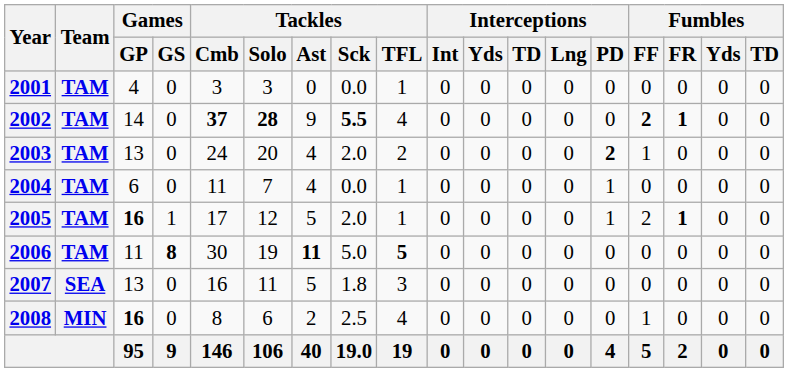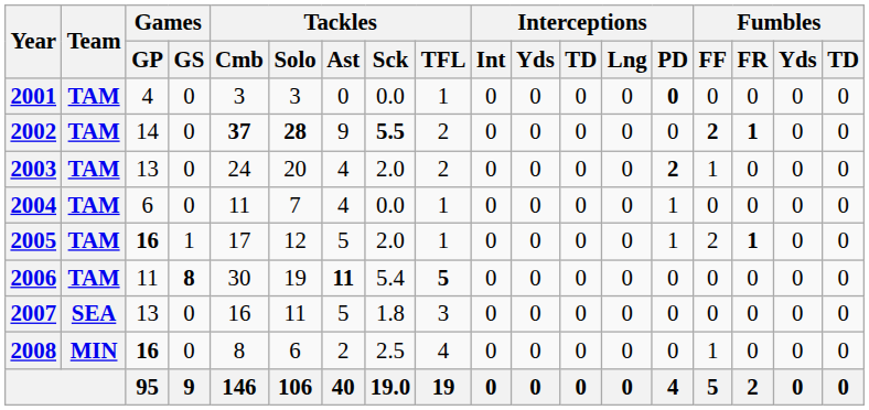2001 | Interceptions / PD: normal -> bold
2002 | Tackles / TFL: 4 -> 2
2006 | Tackles / Sck: 5.0 -> 5.4
